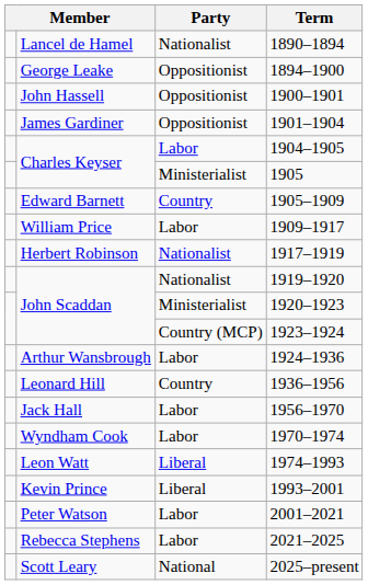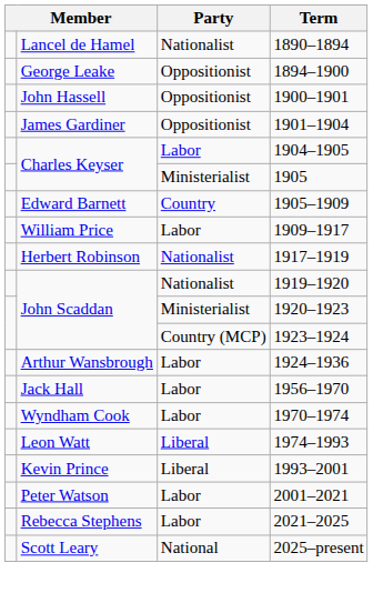- row: Leonard Hill | Country | 1936–1956
